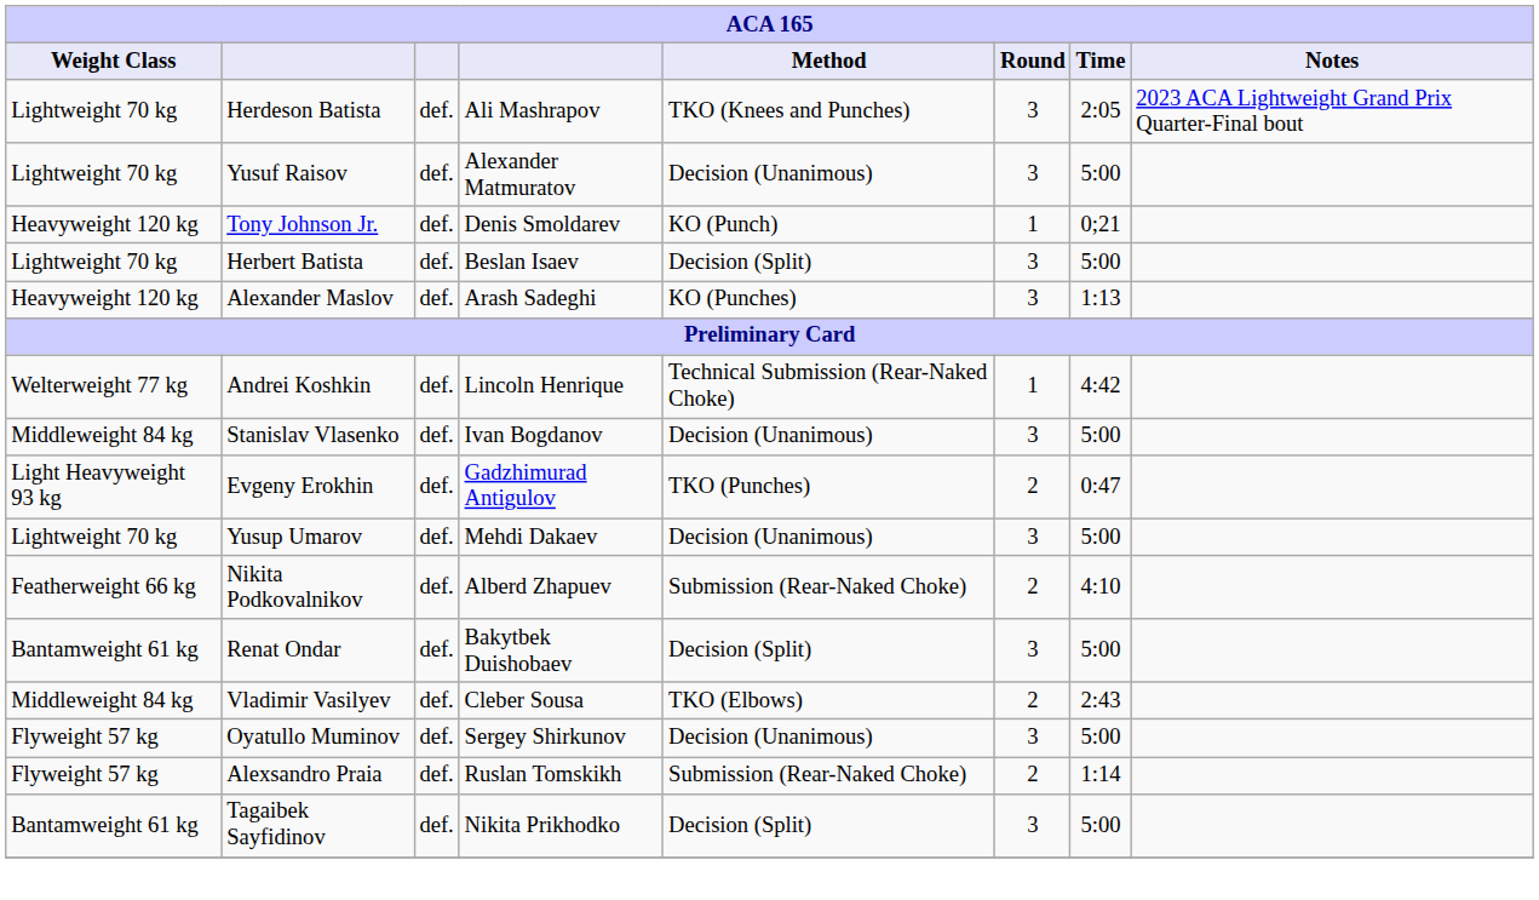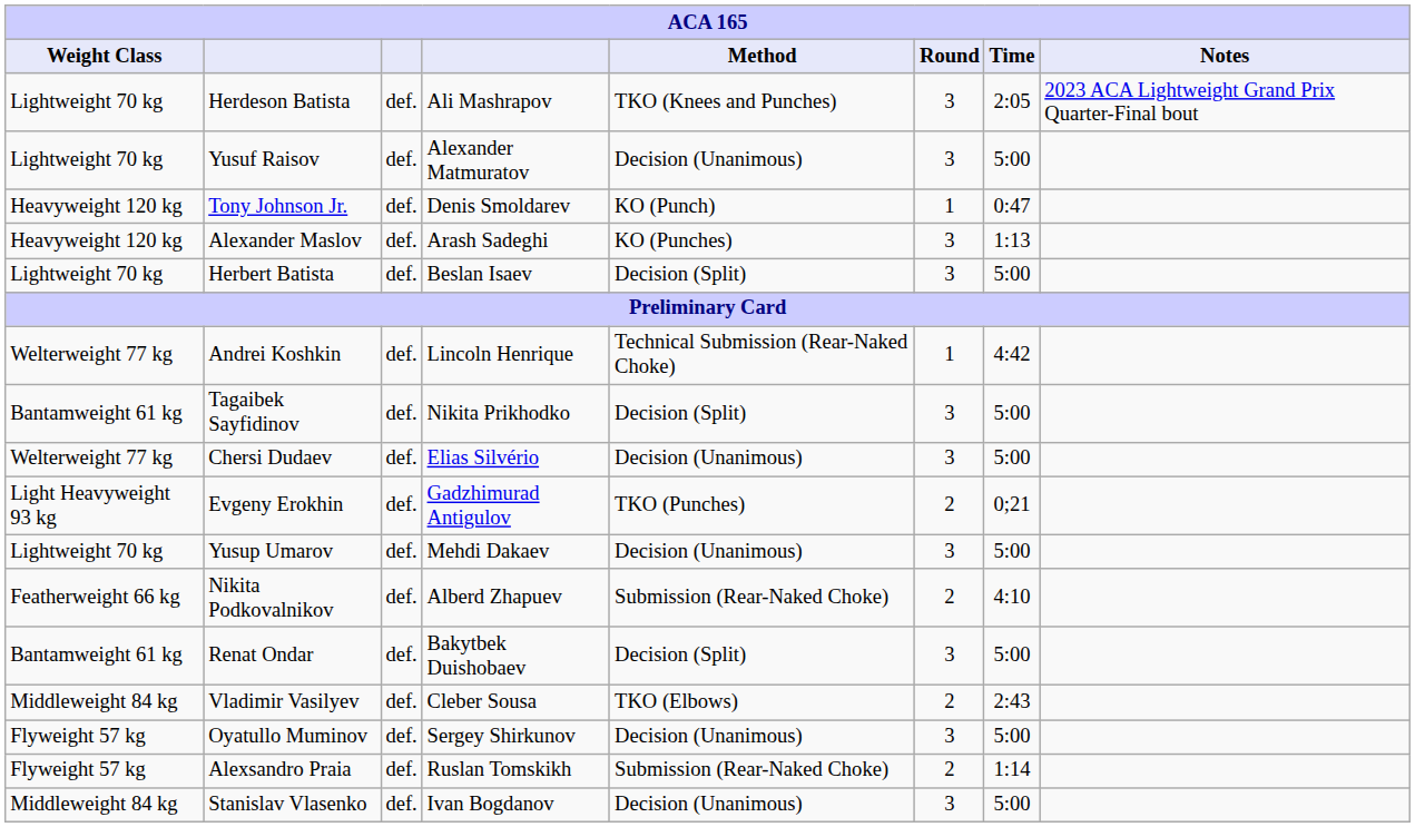Tony Johnson Jr. | Time: 0;21 -> 0:47
rows swapped: Herbert Batista <-> Alexander Maslov
rows swapped: Stanislav Vlasenko <-> Tagaibek Sayfidinov
+ row: Welterweight 77 kg | Chersi Dudaev | def. | Elias Silvério | Decision (Unanimous) | 3 | 5:00
Evgeny Erokhin | Time: 0:47 -> 0;21
